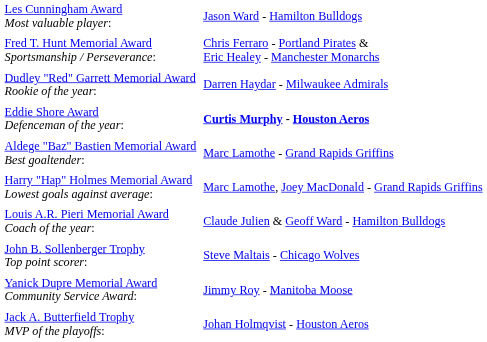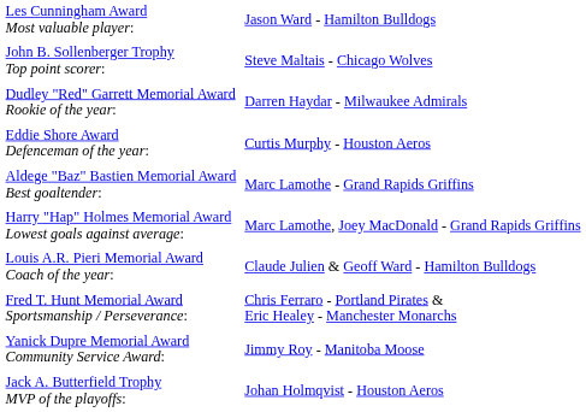rows swapped: John B. Sollenberger Trophy Top point scorer: <-> Fred T. Hunt Memorial Award Sportsmanship / Perseverance:
Eddie Shore Award Defenceman of the year: | column 2: bold -> normal
